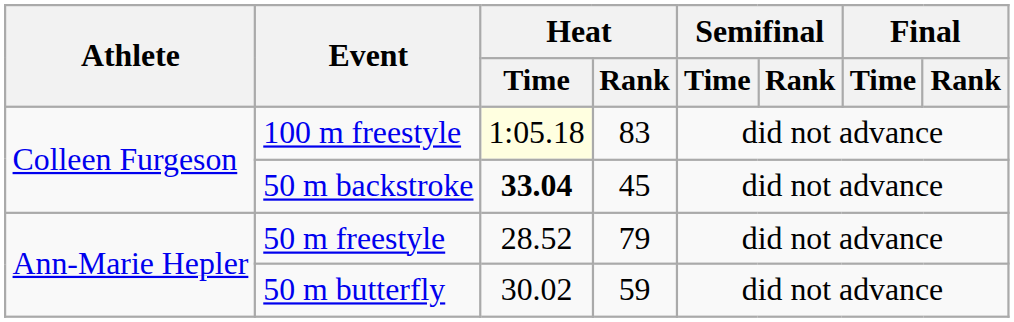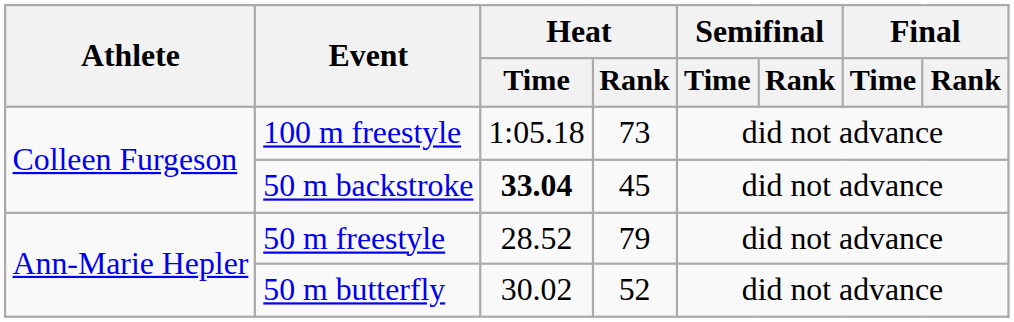100 m freestyle | Heat / Time: lightyellow background -> no background
100 m freestyle | Heat / Rank: 83 -> 73
50 m butterfly | Heat / Rank: 59 -> 52
